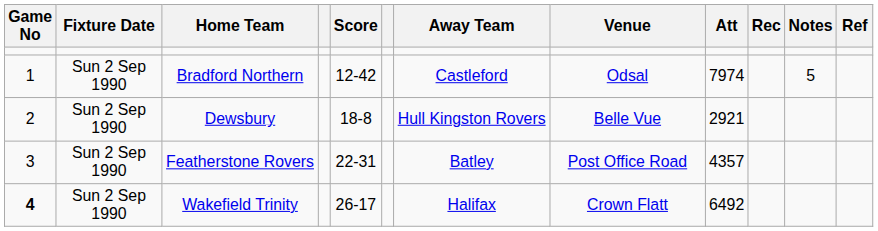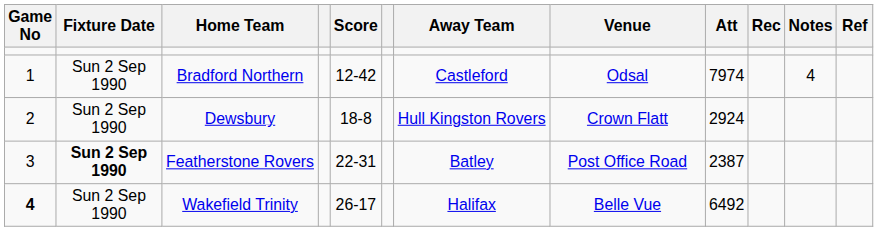Bradford Northern | Notes: 5 -> 4
Dewsbury | Venue: Belle Vue -> Crown Flatt
Dewsbury | Att: 2921 -> 2924
Featherstone Rovers | Fixture Date: normal -> bold
Featherstone Rovers | Att: 4357 -> 2387
Wakefield Trinity | Venue: Crown Flatt -> Belle Vue
